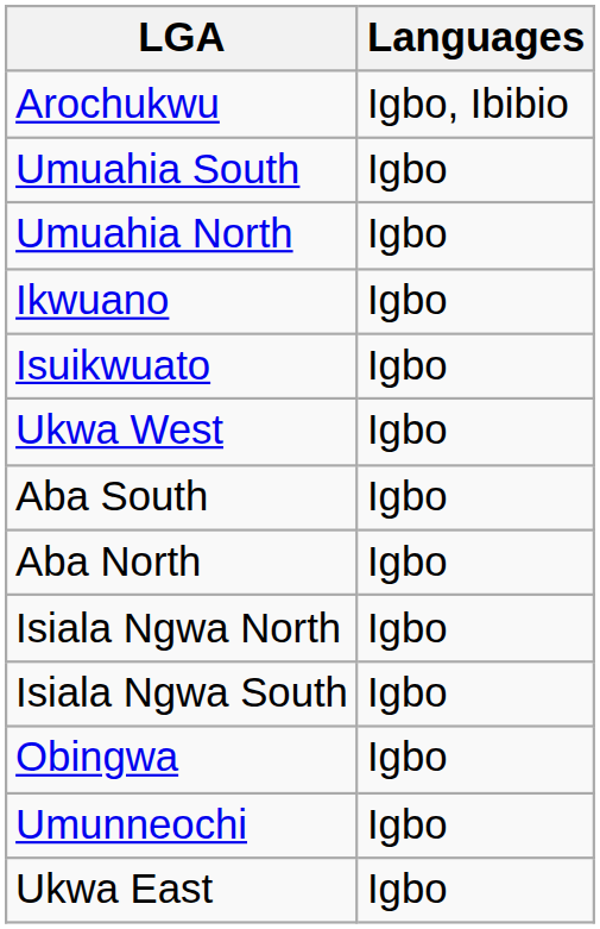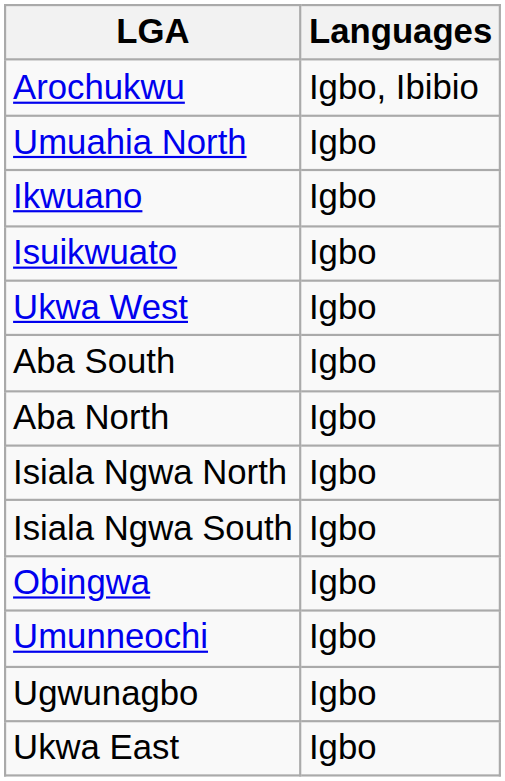- row: Umuahia South | Igbo
+ row: Ugwunagbo | Igbo
